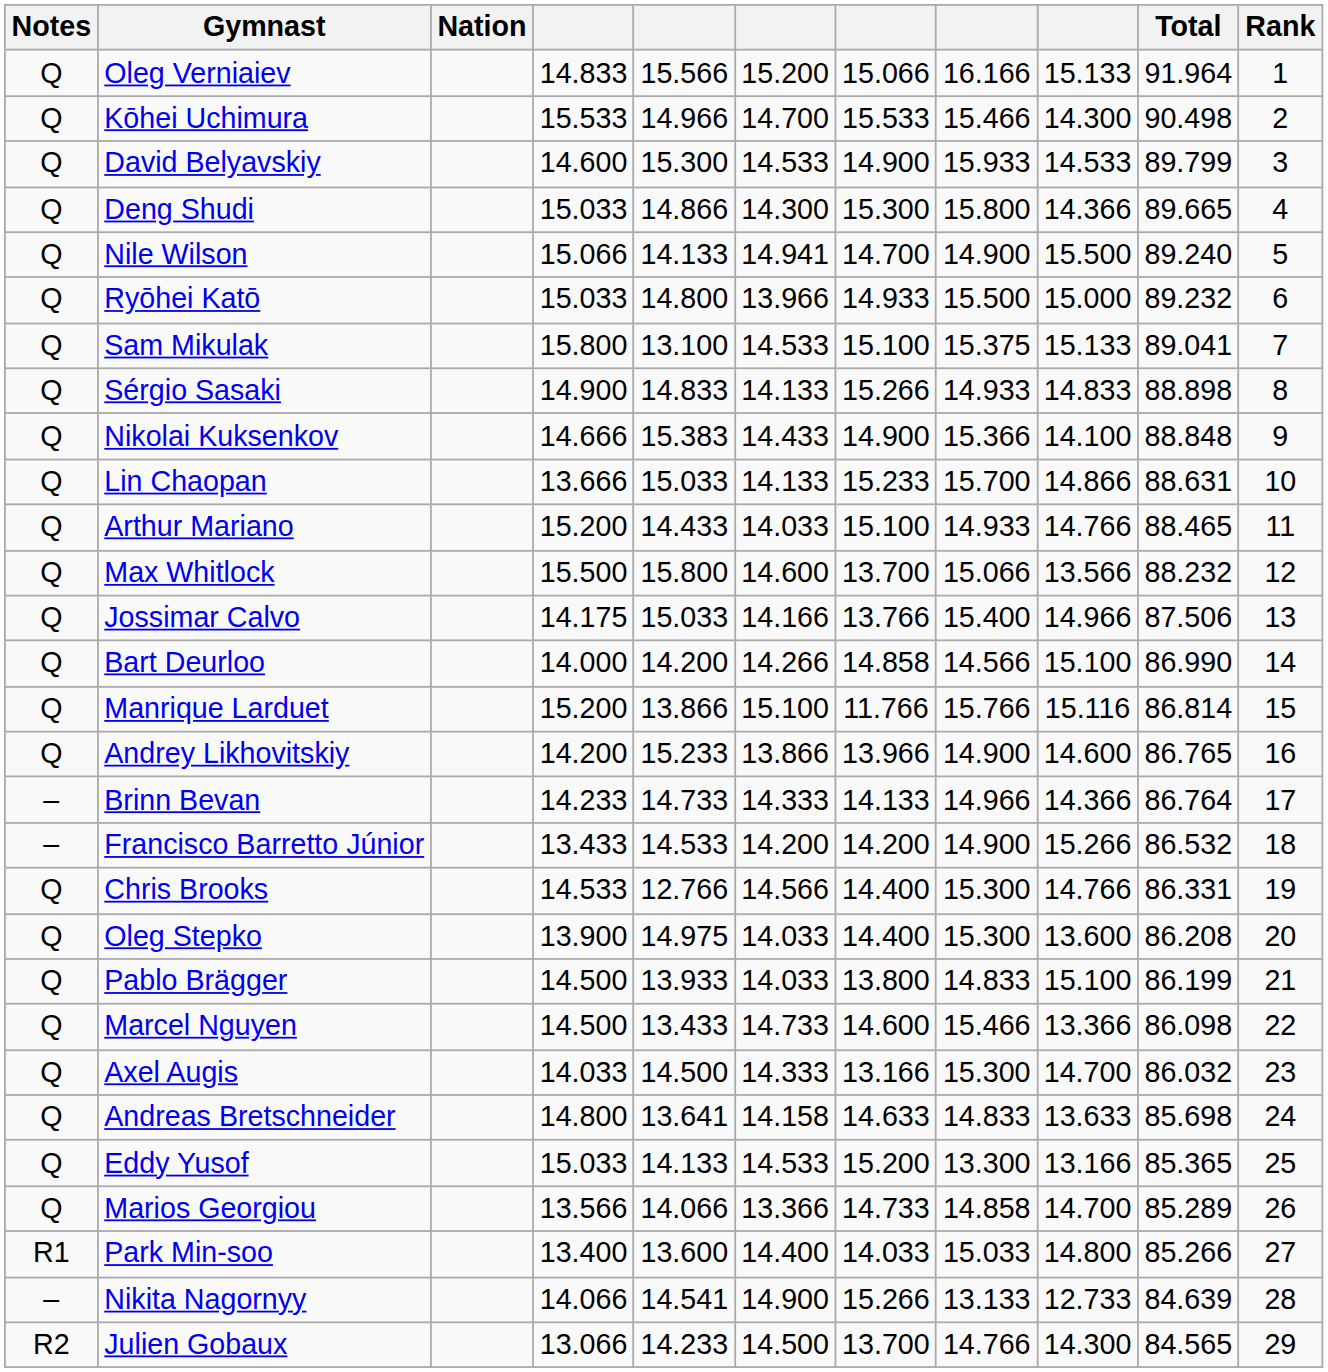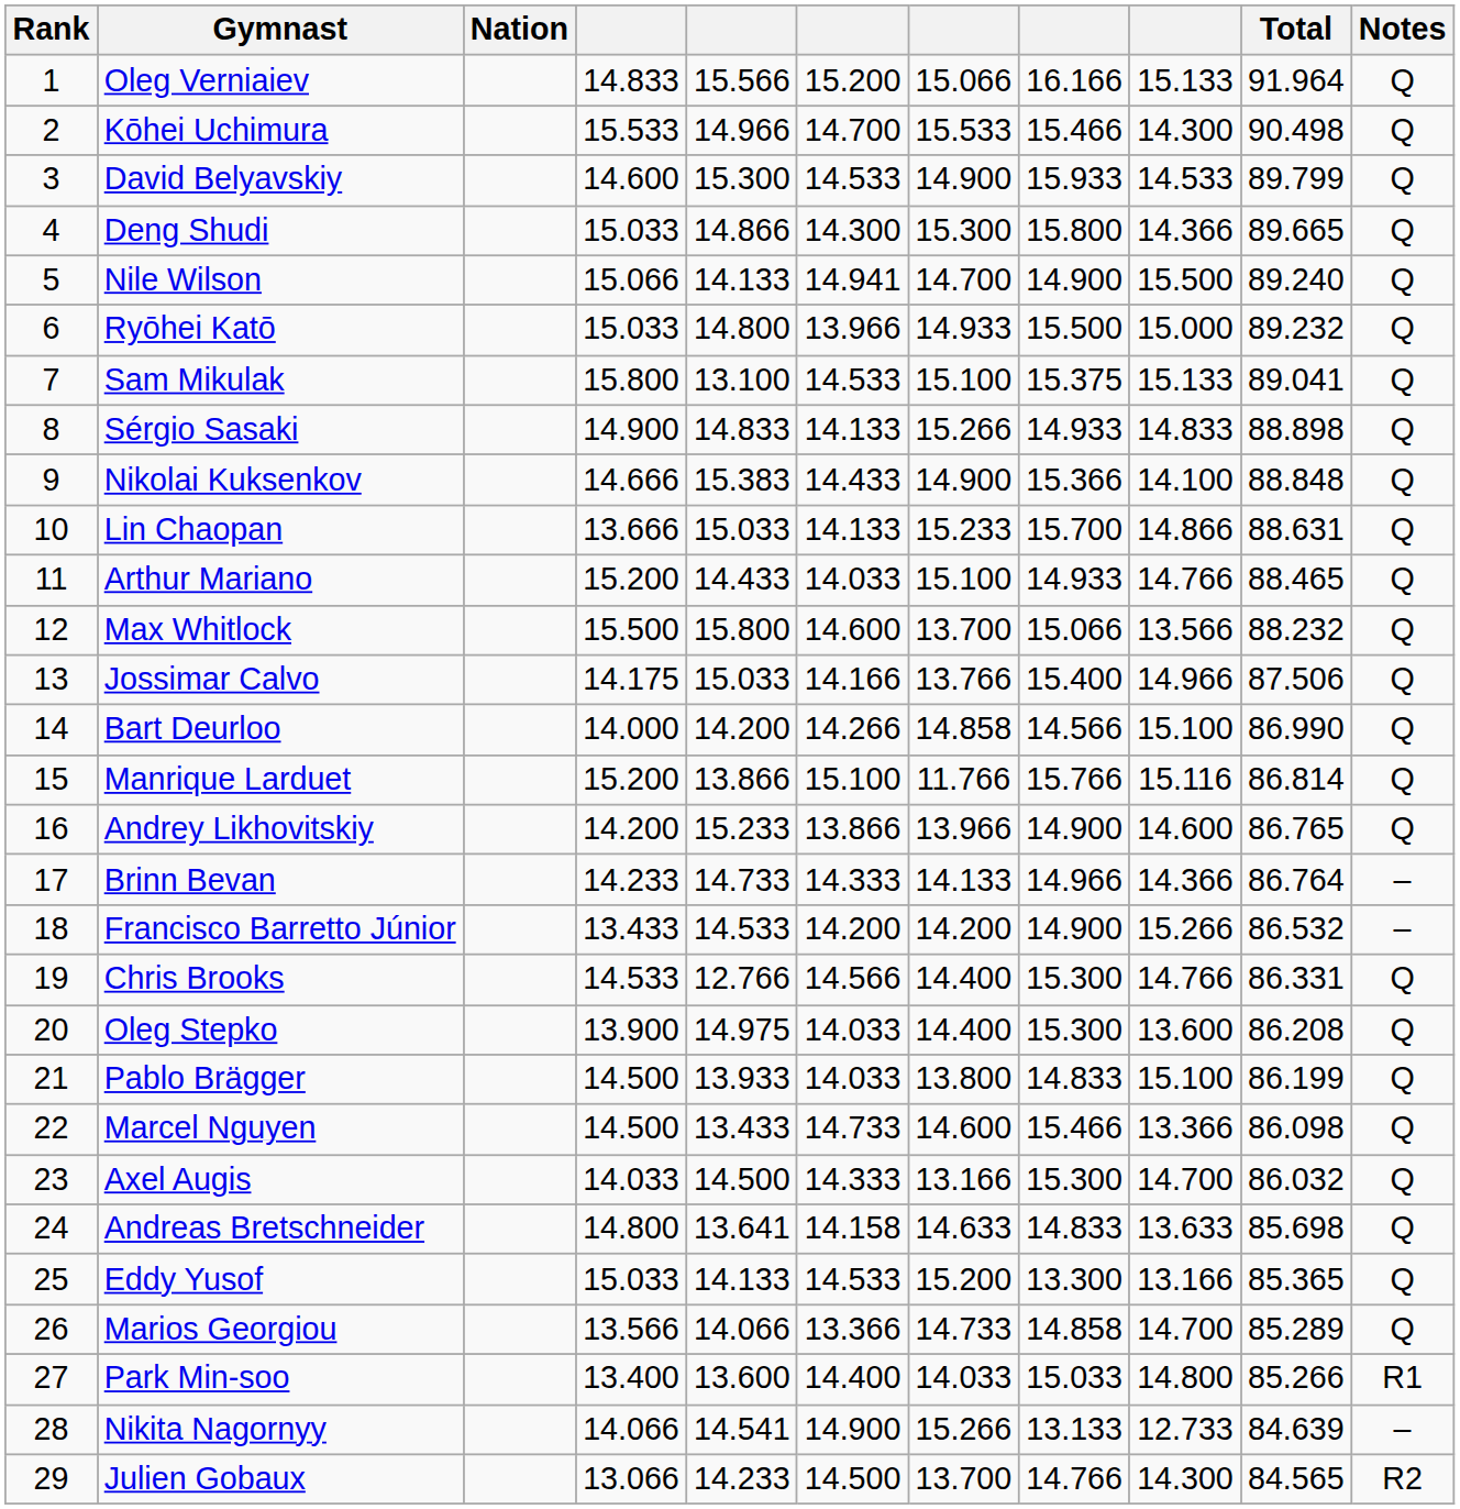columns swapped: Rank <-> Notes
